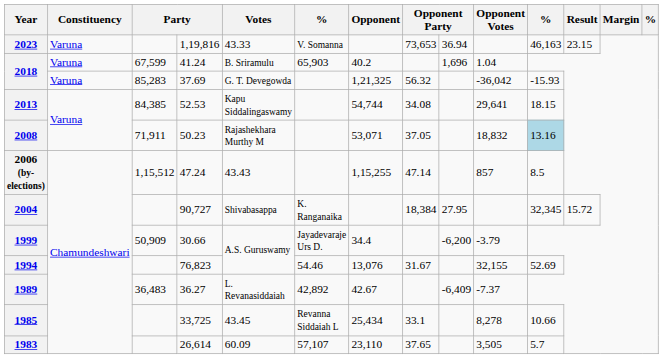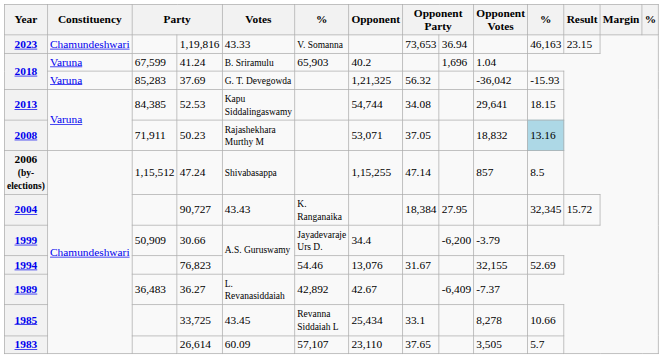2023 | Constituency: Varuna -> Chamundeshwari
2006 (by-elections) | Votes: 43.43 -> Shivabasappa
2004 | Votes: Shivabasappa -> 43.43
